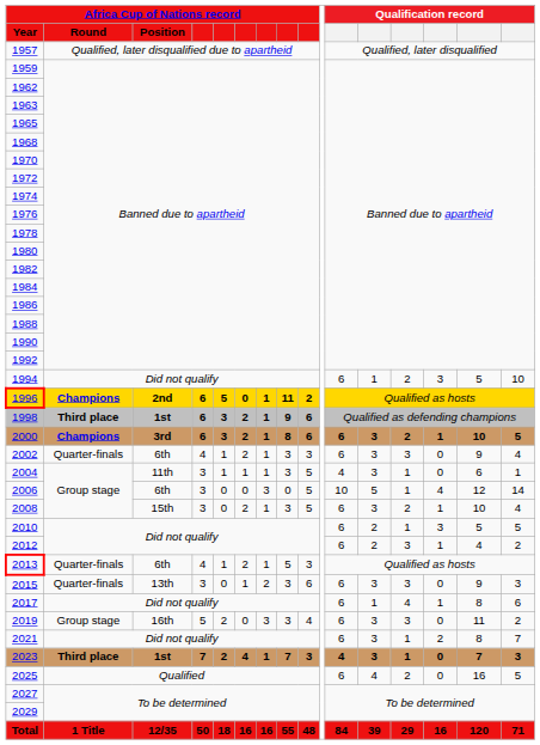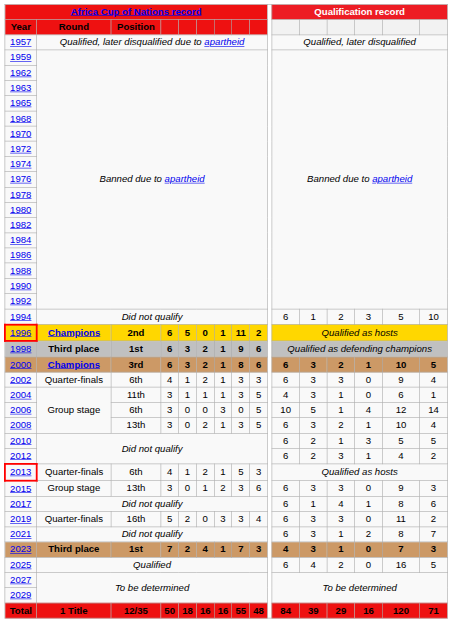2008 | Africa Cup of Nations record / Position: 15th -> 13th
2015 | Africa Cup of Nations record / Round: Quarter-finals -> Group stage
2019 | Africa Cup of Nations record / Round: Group stage -> Quarter-finals
